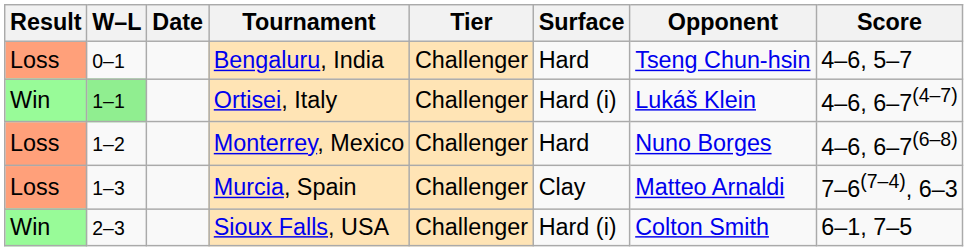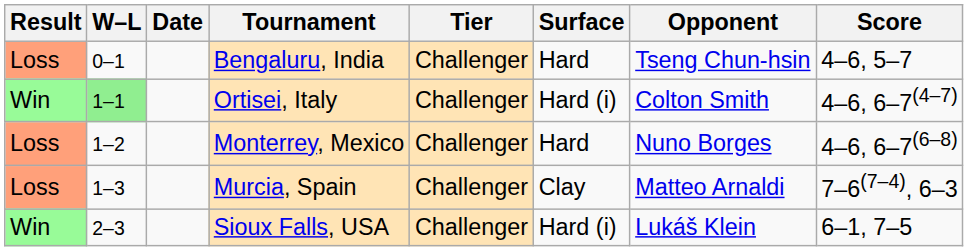Ortisei, Italy | Opponent: Lukáš Klein -> Colton Smith
Sioux Falls, USA | Opponent: Colton Smith -> Lukáš Klein
